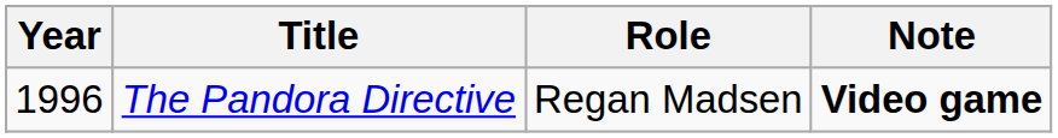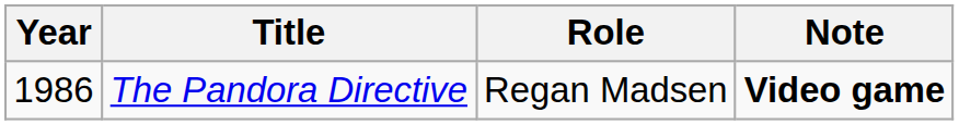The Pandora Directive | Year: 1996 -> 1986
